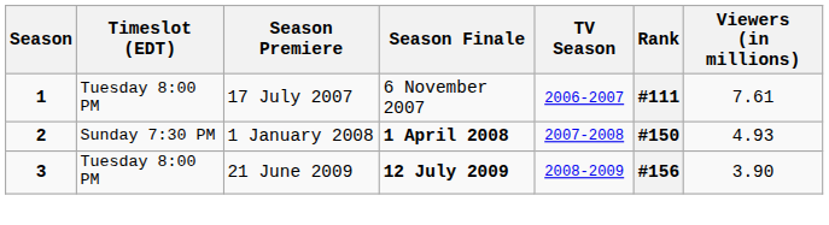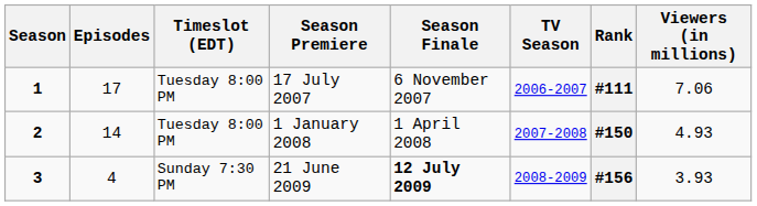+ column: Episodes | 17 | 14 | 4
1 | Viewers (in millions): 7.61 -> 7.06
2 | Timeslot (EDT): Sunday 7:30 PM -> Tuesday 8:00 PM
2 | Season Finale: bold -> normal
3 | Timeslot (EDT): Tuesday 8:00 PM -> Sunday 7:30 PM
3 | Viewers (in millions): 3.90 -> 3.93
